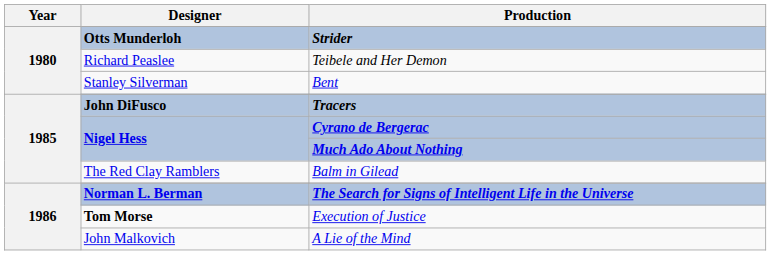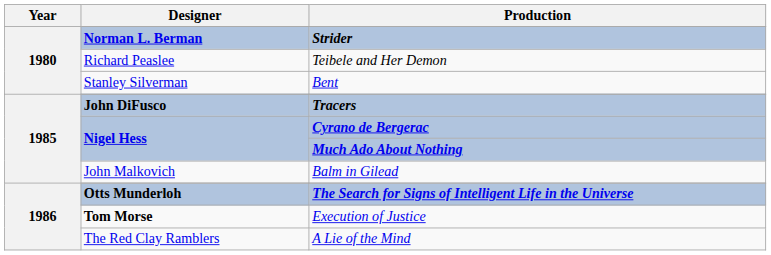Strider | Designer: Otts Munderloh -> Norman L. Berman
Balm in Gilead | Designer: The Red Clay Ramblers -> John Malkovich
The Search for Signs of Intelligent Life in the Universe | Designer: Norman L. Berman -> Otts Munderloh
A Lie of the Mind | Designer: John Malkovich -> The Red Clay Ramblers
